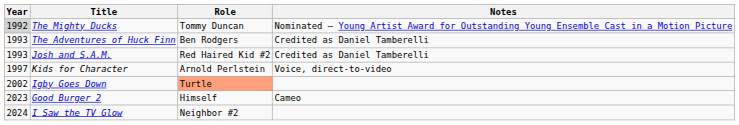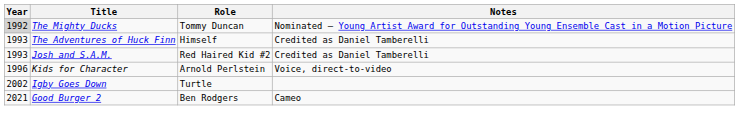The Adventures of Huck Finn | Role: Ben Rodgers -> Himself
Kids for Character | Year: 1997 -> 1996
Igby Goes Down | Role: lightsalmon background -> no background
Good Burger 2 | Year: 2023 -> 2021
Good Burger 2 | Role: Himself -> Ben Rodgers
- row: 2024 | I Saw the TV Glow | Neighbor #2
